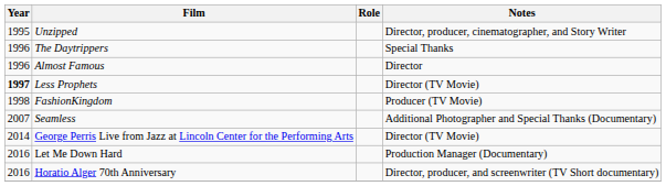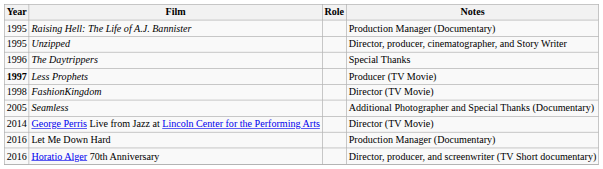+ row: 1995 | Raising Hell: The Life of A.J. Bannister | Production Manager (Documentary)
- row: 1996 | Almost Famous | Director
Less Prophets | Notes: Director (TV Movie) -> Producer (TV Movie)
FashionKingdom | Notes: Producer (TV Movie) -> Director (TV Movie)
Seamless | Year: 2007 -> 2005
